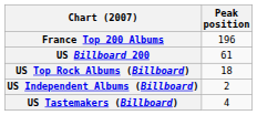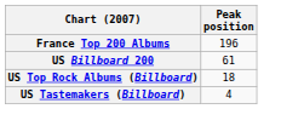- row: US Independent Albums (Billboard) | 2
